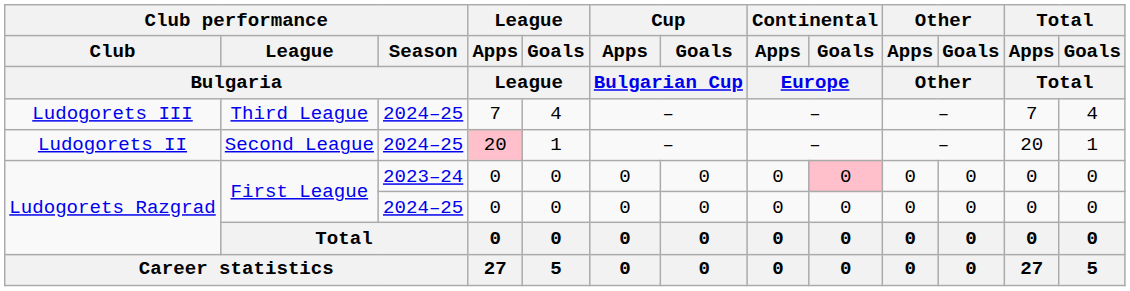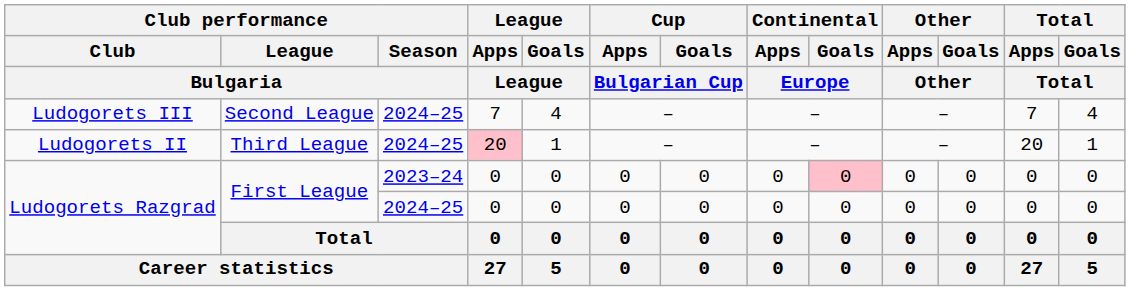Ludogorets III | Club performance / League / Bulgaria: Third League -> Second League
Ludogorets II | Club performance / League / Bulgaria: Second League -> Third League
